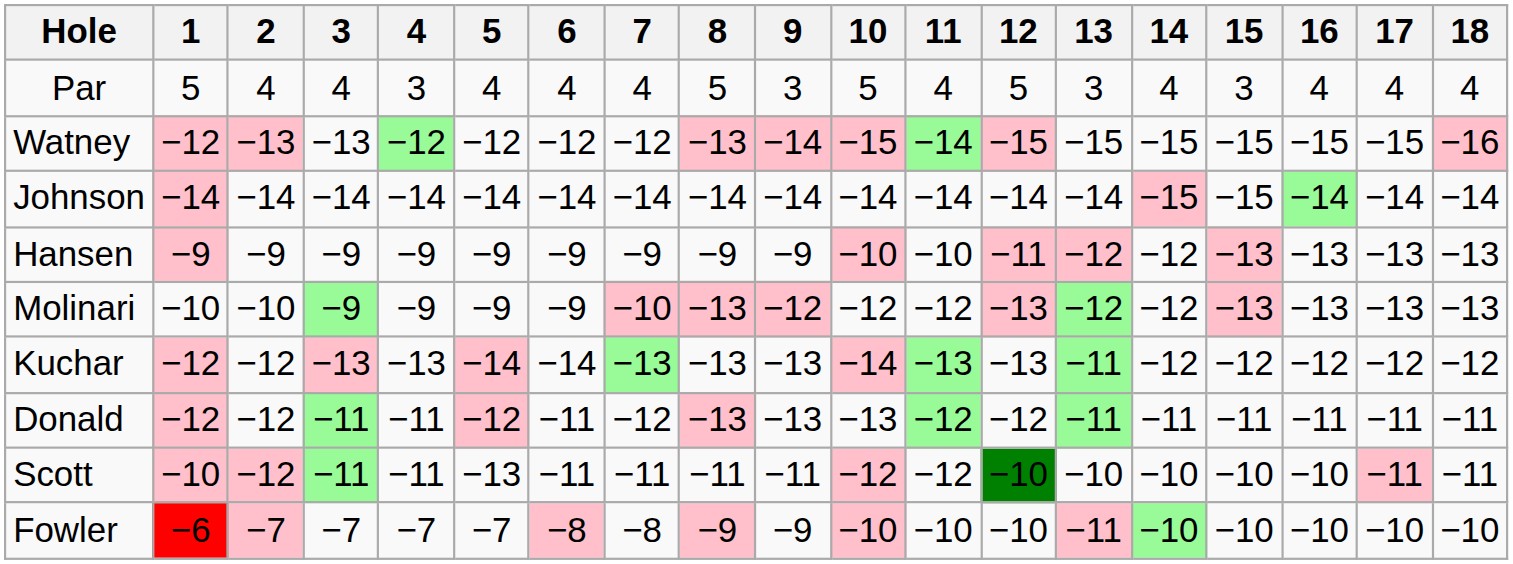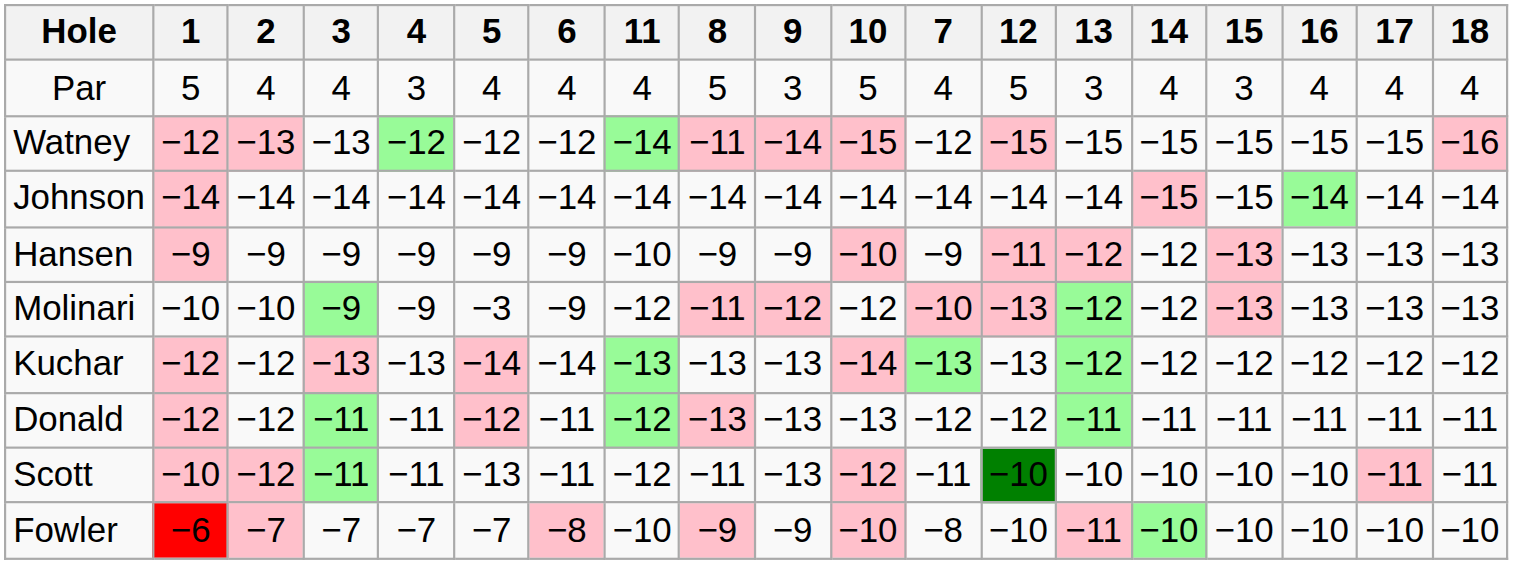columns swapped: 7 <-> 11
Watney | 8: −13 -> −11
Molinari | 5: −9 -> −3
Molinari | 8: −13 -> −11
Kuchar | 13: −11 -> −12
Scott | 9: −11 -> −13
